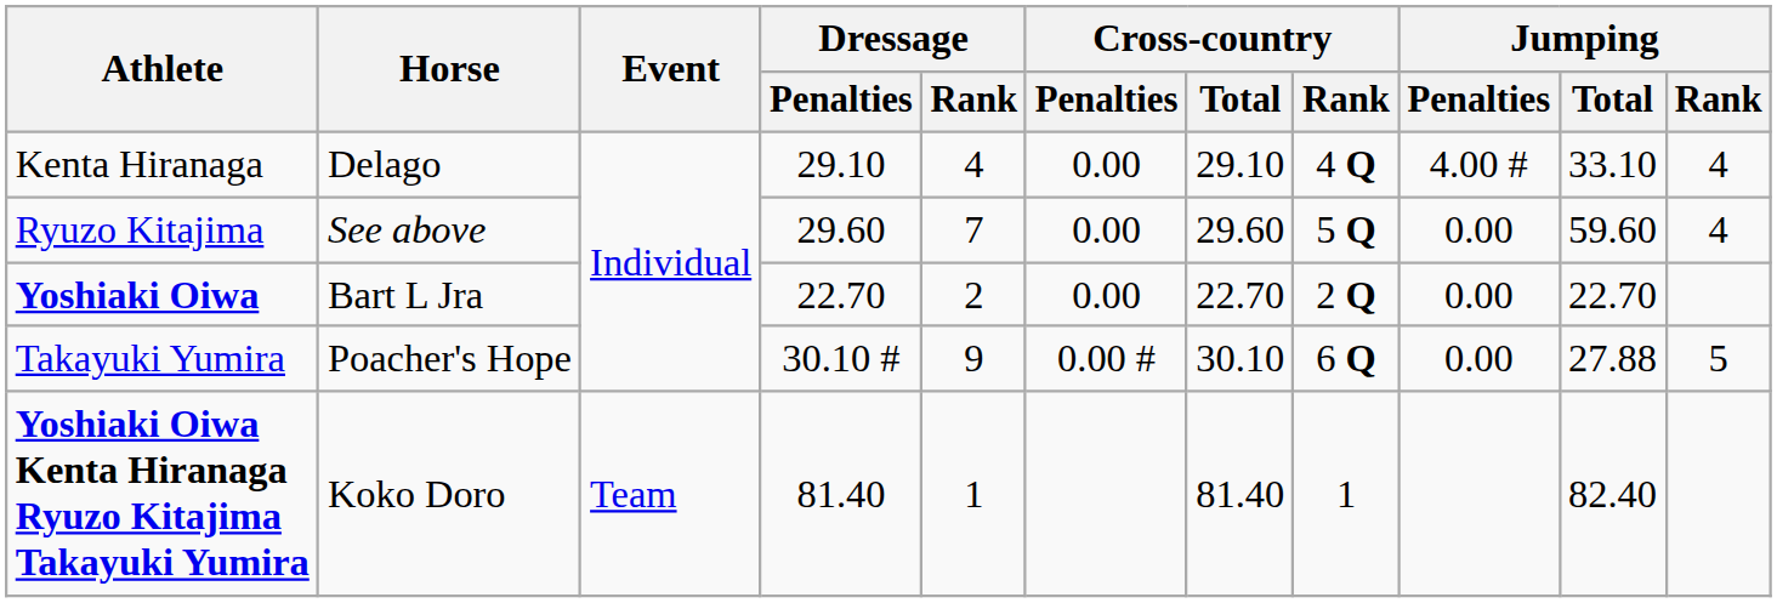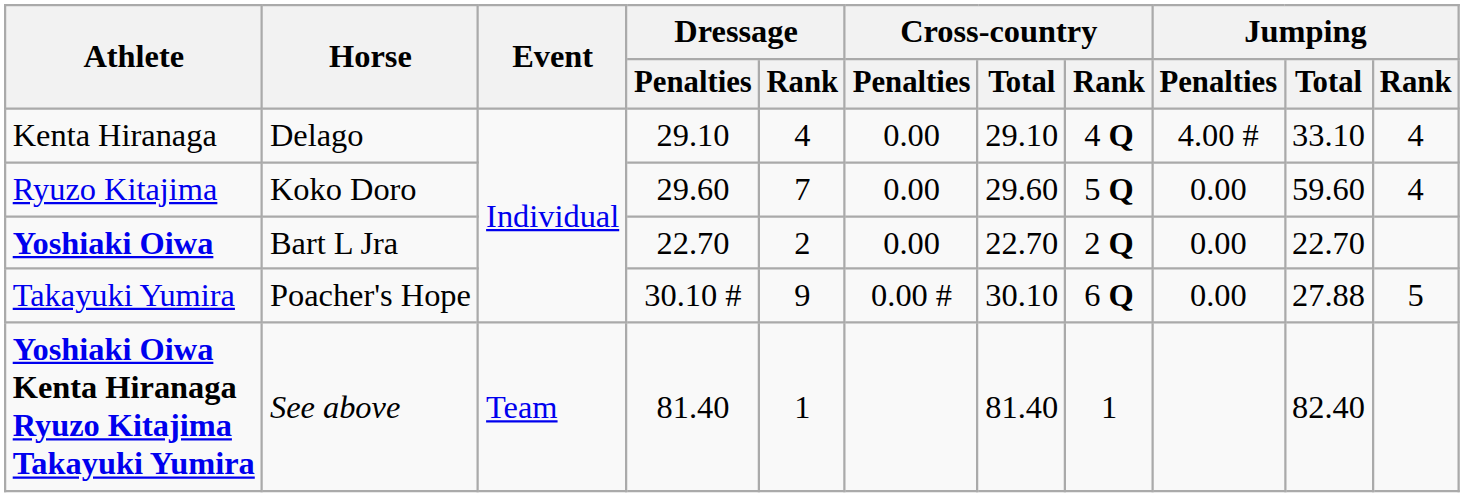Ryuzo Kitajima | Horse: See above -> Koko Doro
Yoshiaki Oiwa Kenta Hiranaga Ryuzo Kitajima Takayuki Yumira | Horse: Koko Doro -> See above
